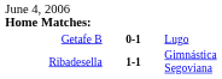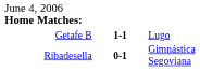Getafe B | column 2: 0-1 -> 1-1
Ribadesella | column 2: 1-1 -> 0-1
